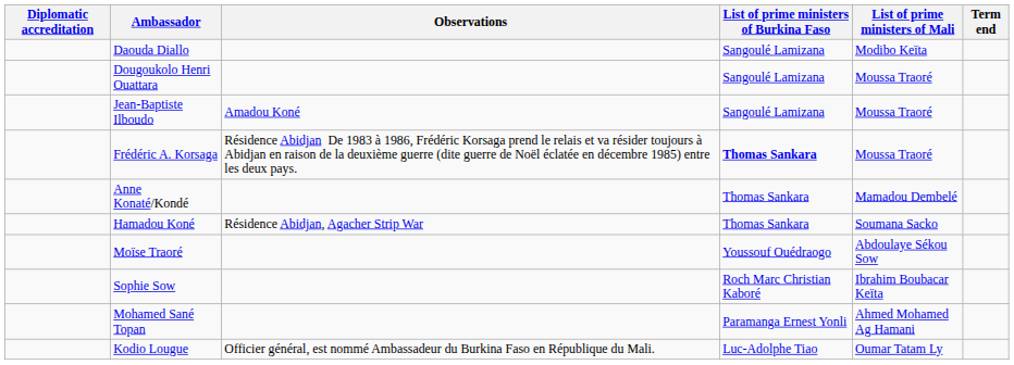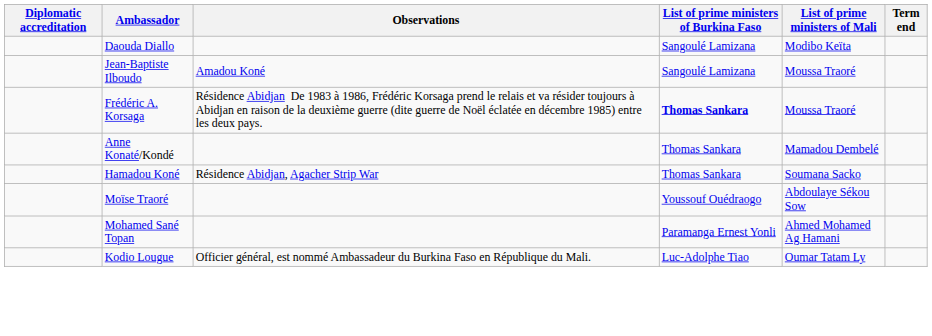- row: Dougoukolo Henri Ouattara | Sangoulé Lamizana | Moussa Traoré
- row: Sophie Sow | Roch Marc Christian Kaboré | Ibrahim Boubacar Keïta
